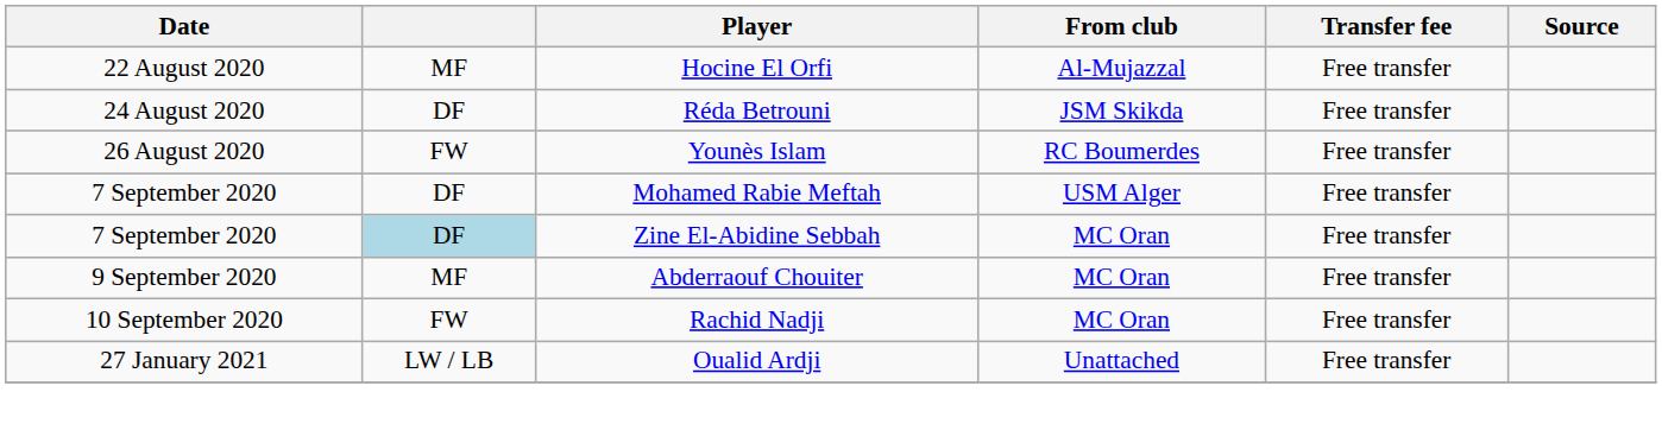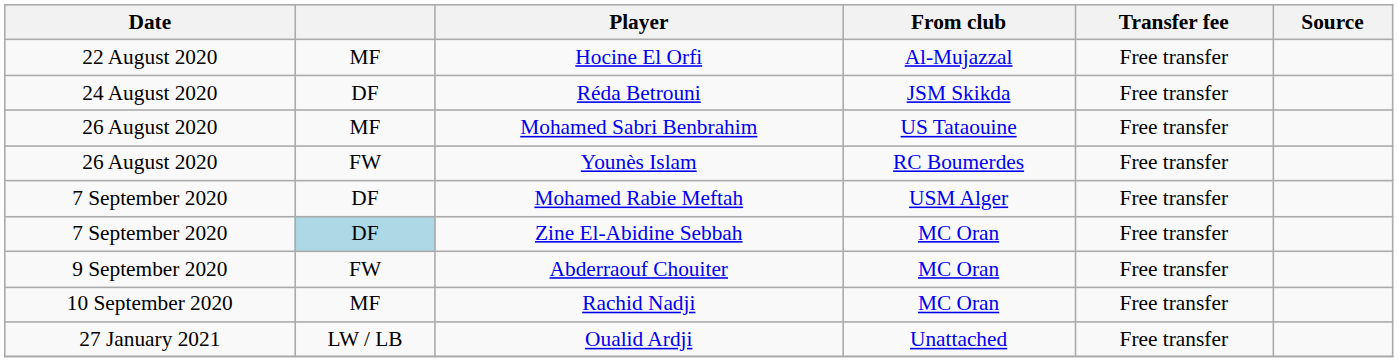+ row: 26 August 2020 | MF | Mohamed Sabri Benbrahim | US Tataouine | Free transfer
Abderraouf Chouiter | column 2: MF -> FW
Rachid Nadji | column 2: FW -> MF
